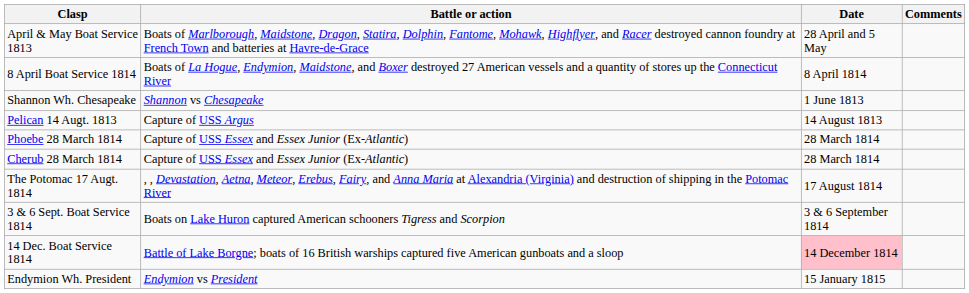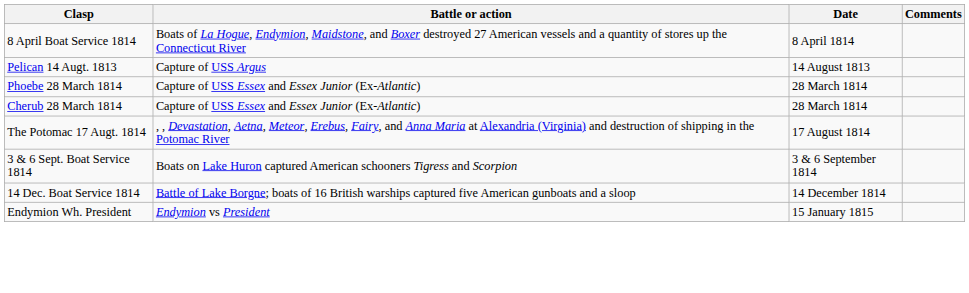- row: April & May Boat Service 1813 | Boats of Marlborough, Maidstone, Dragon, Statira, Dolphin, Fantome, Mohawk, Highflyer, and Racer destroyed cannon foundry at French Town and batteries at Havre-de-Grace | 28 April and 5 May
- row: Shannon Wh. Chesapeake | Shannon vs Chesapeake | 1 June 1813
14 Dec. Boat Service 1814 | Date: pink background -> no background
